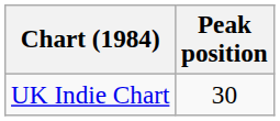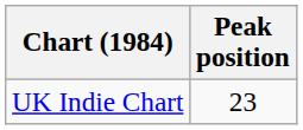UK Indie Chart | Peak position: 30 -> 23
